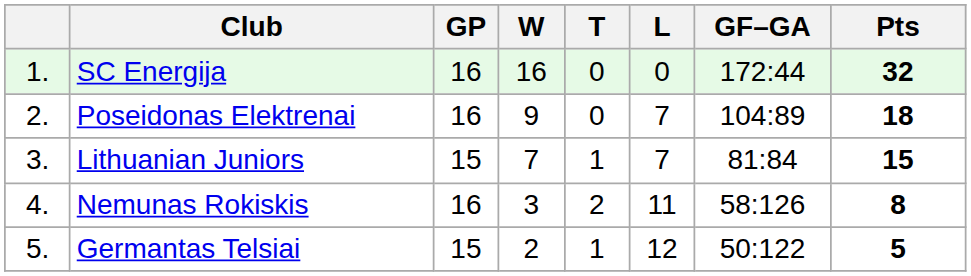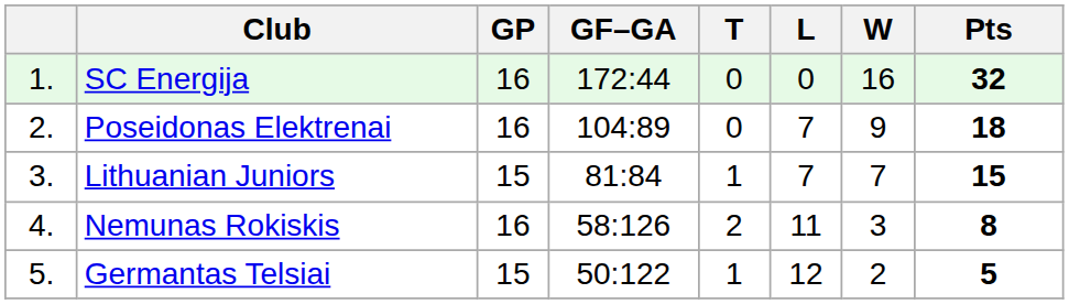columns swapped: W <-> GF–GA
